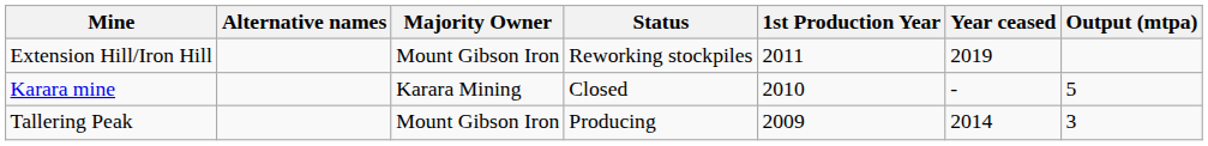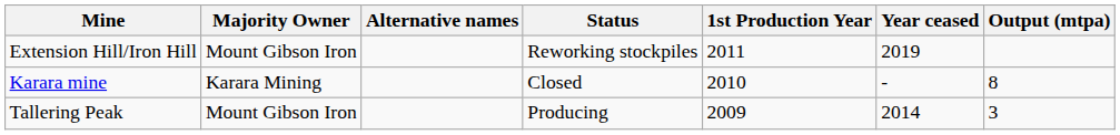columns swapped: Alternative names <-> Majority Owner
Karara mine | Output (mtpa): 5 -> 8
